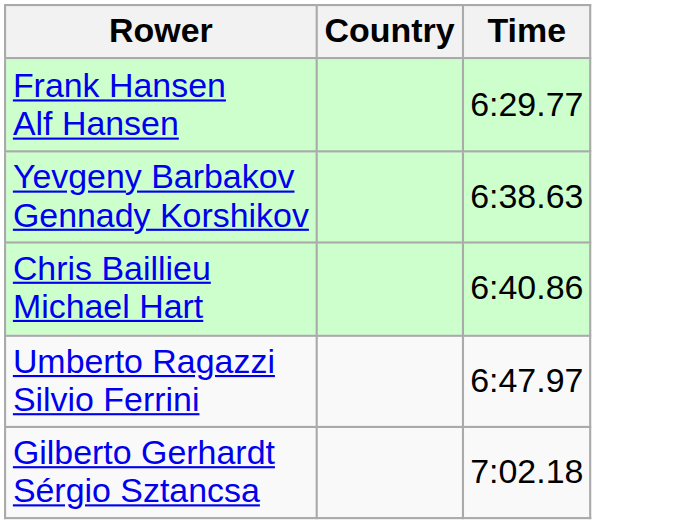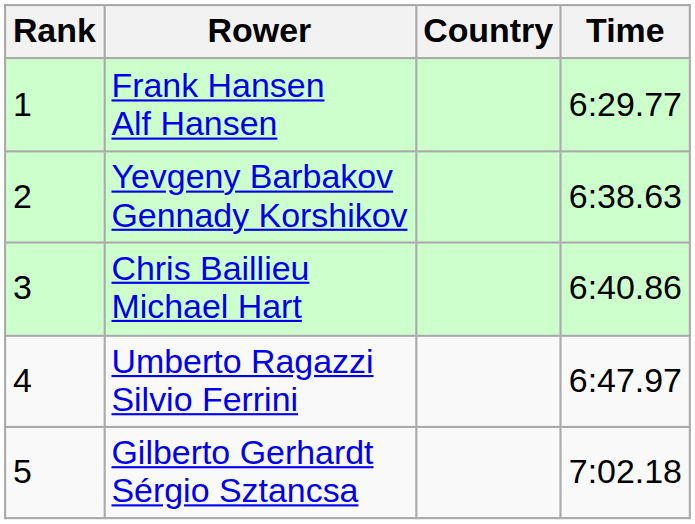+ column: Rank | 1 | 2 | 3 | 4 | 5
